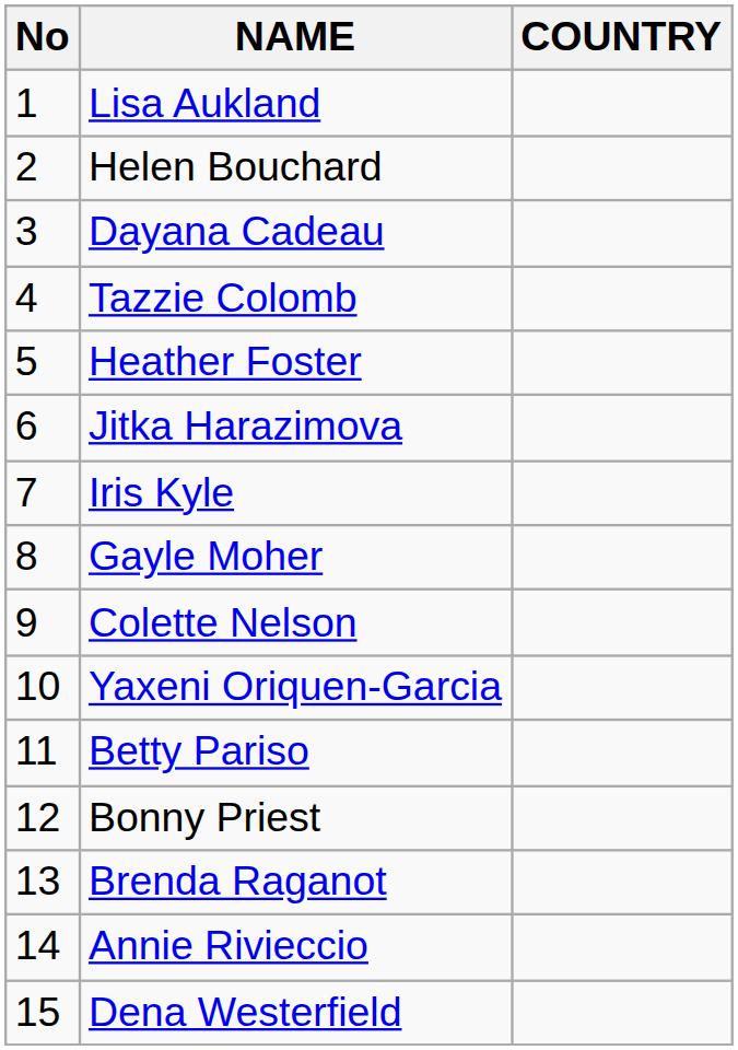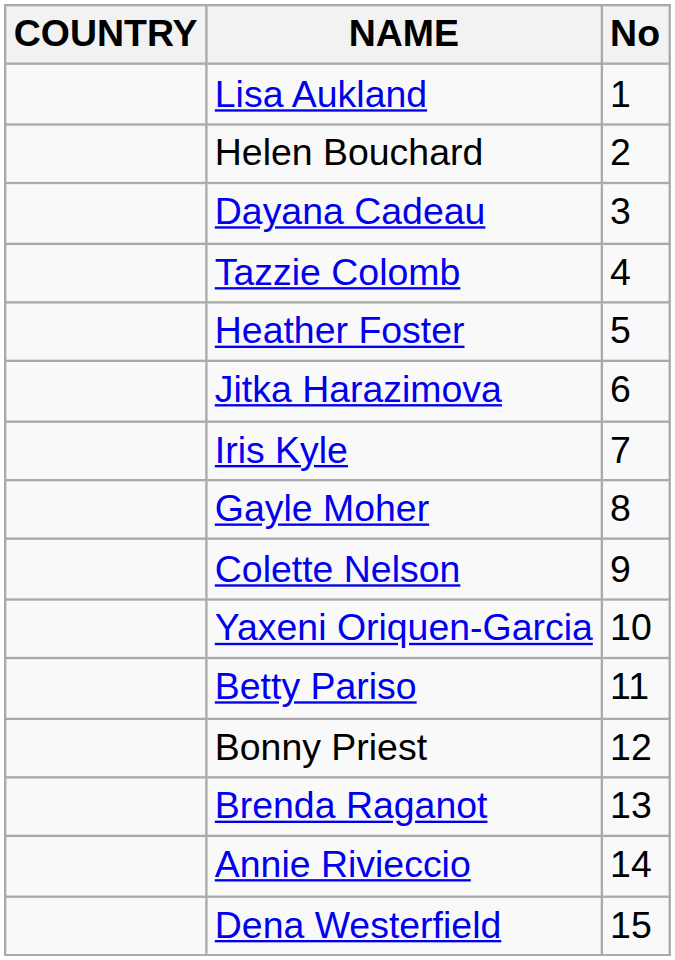columns swapped: No <-> COUNTRY
